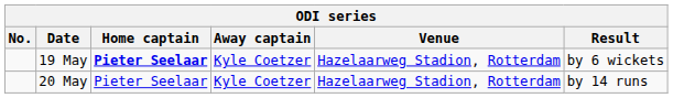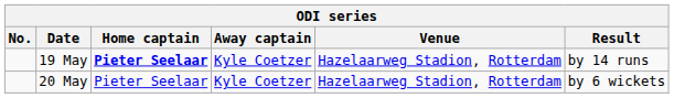19 May | Result: by 6 wickets -> by 14 runs
20 May | Result: by 14 runs -> by 6 wickets
